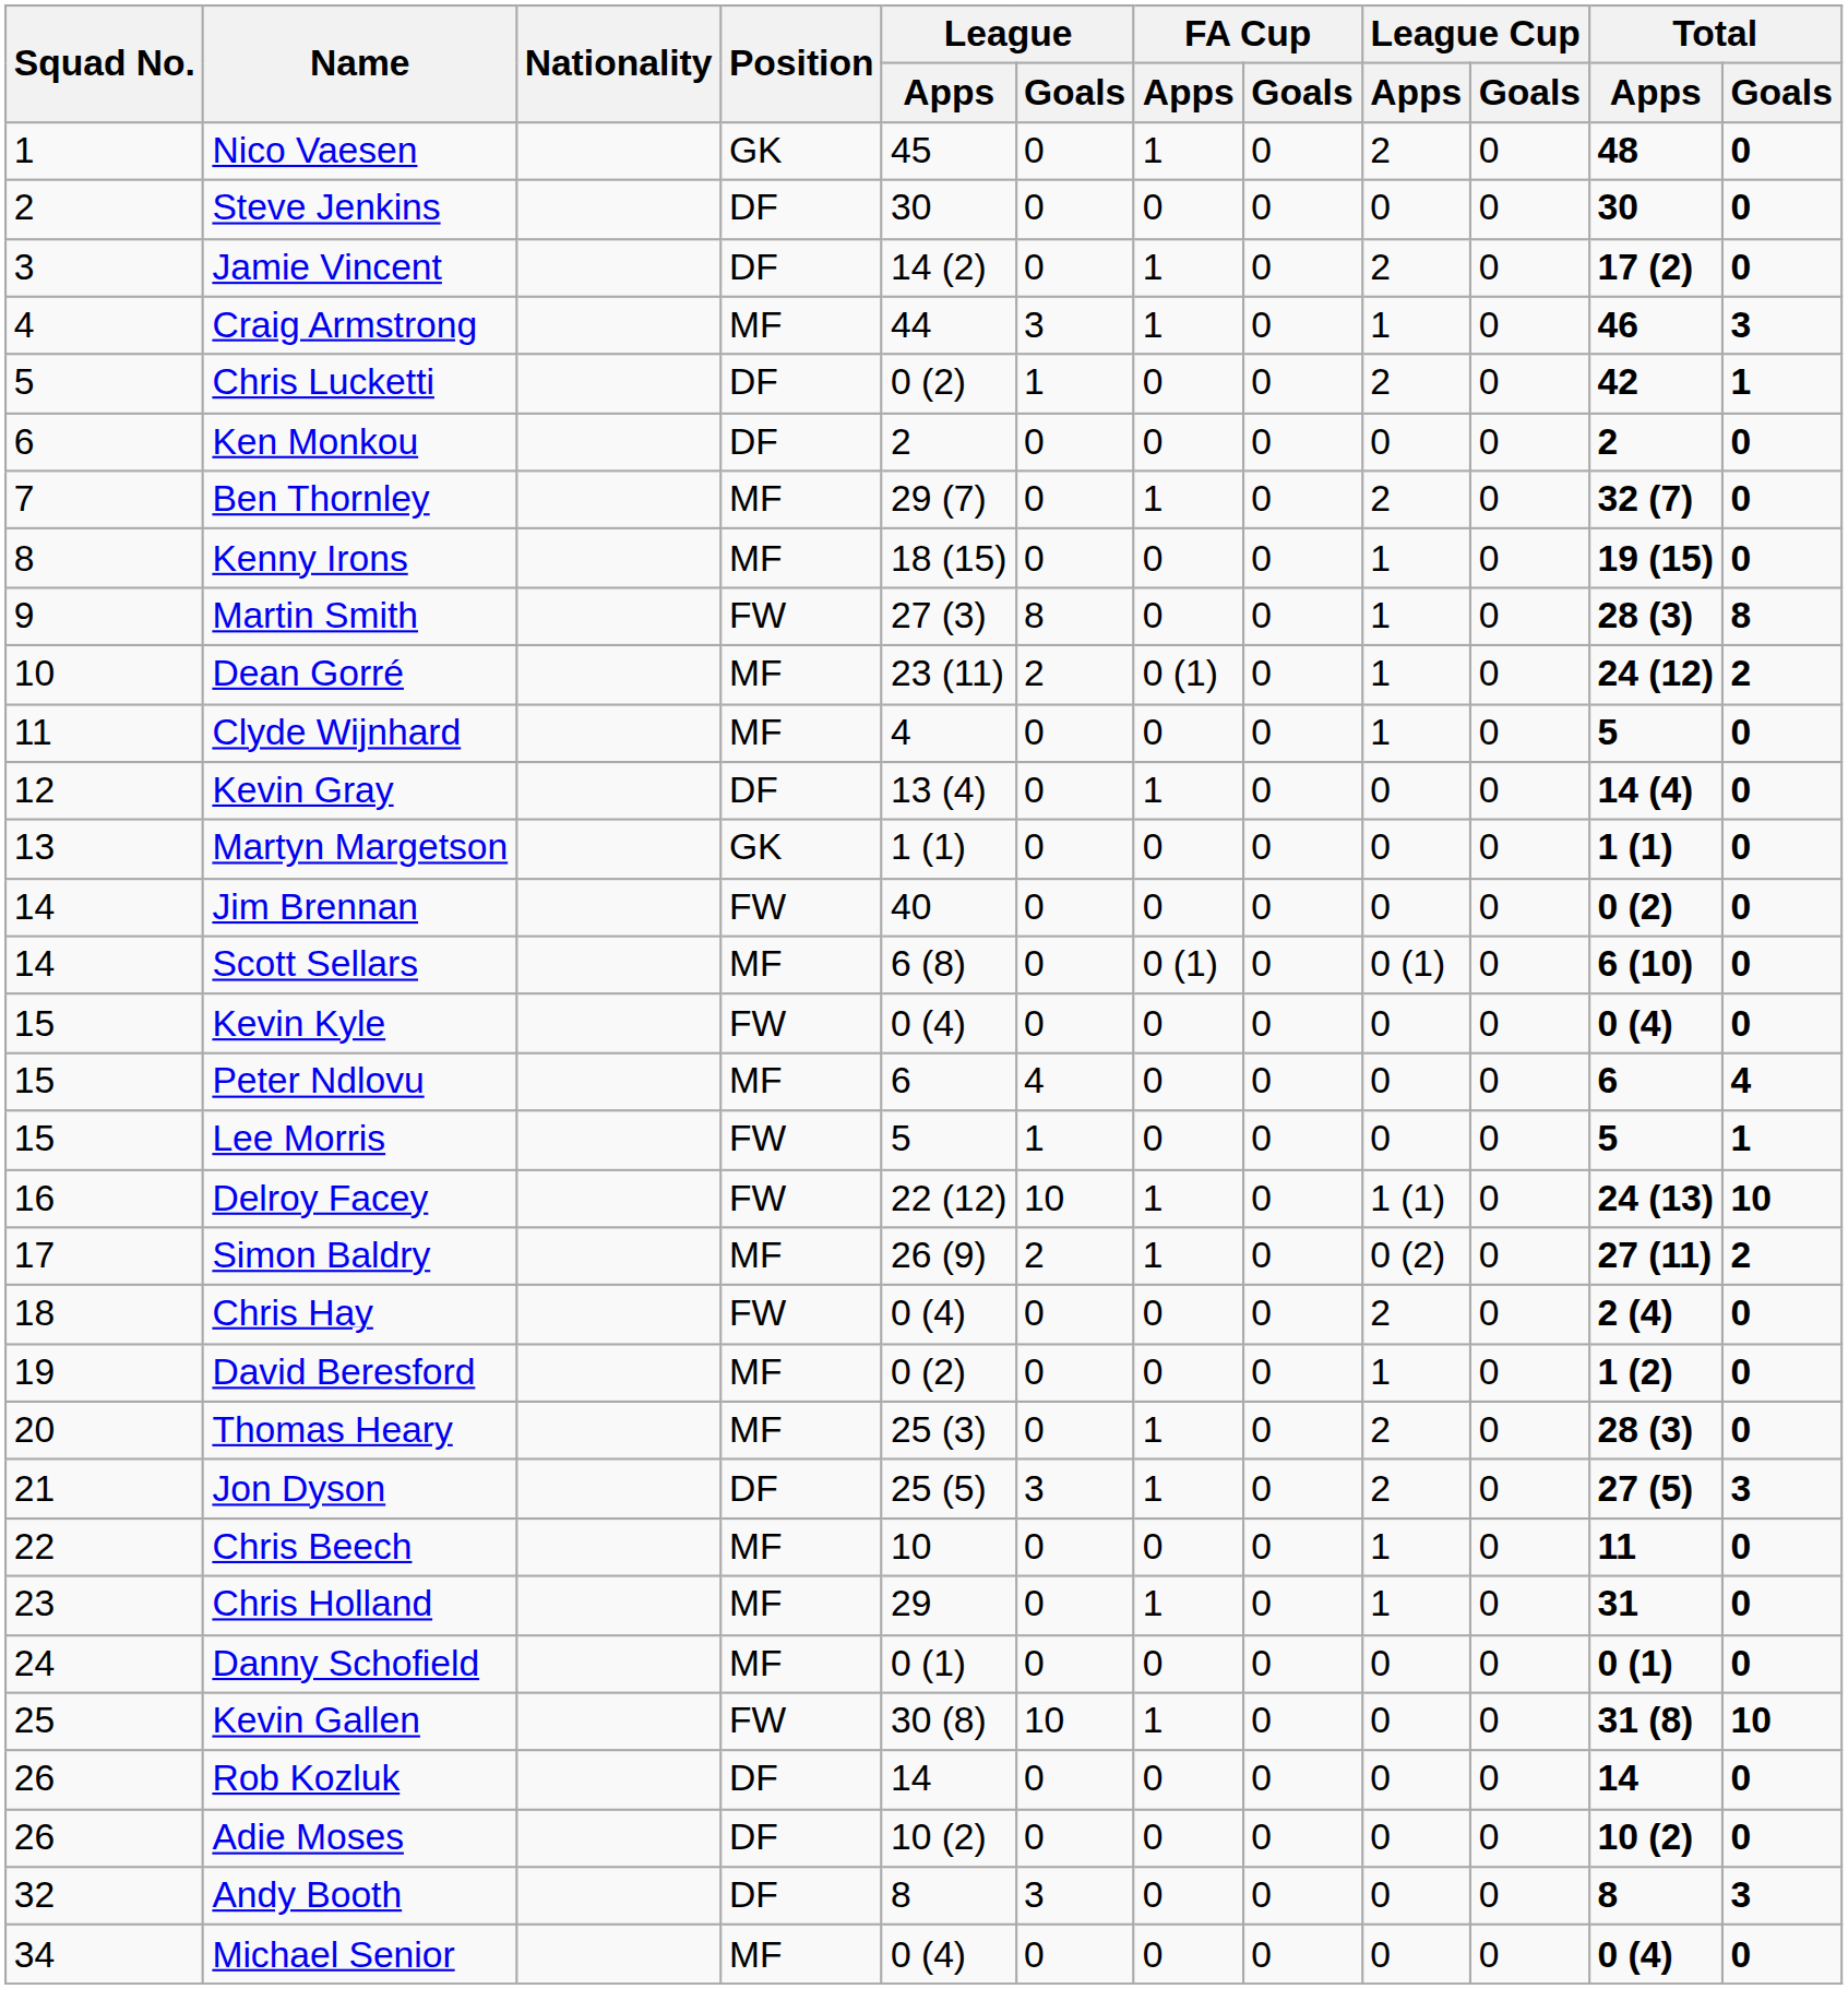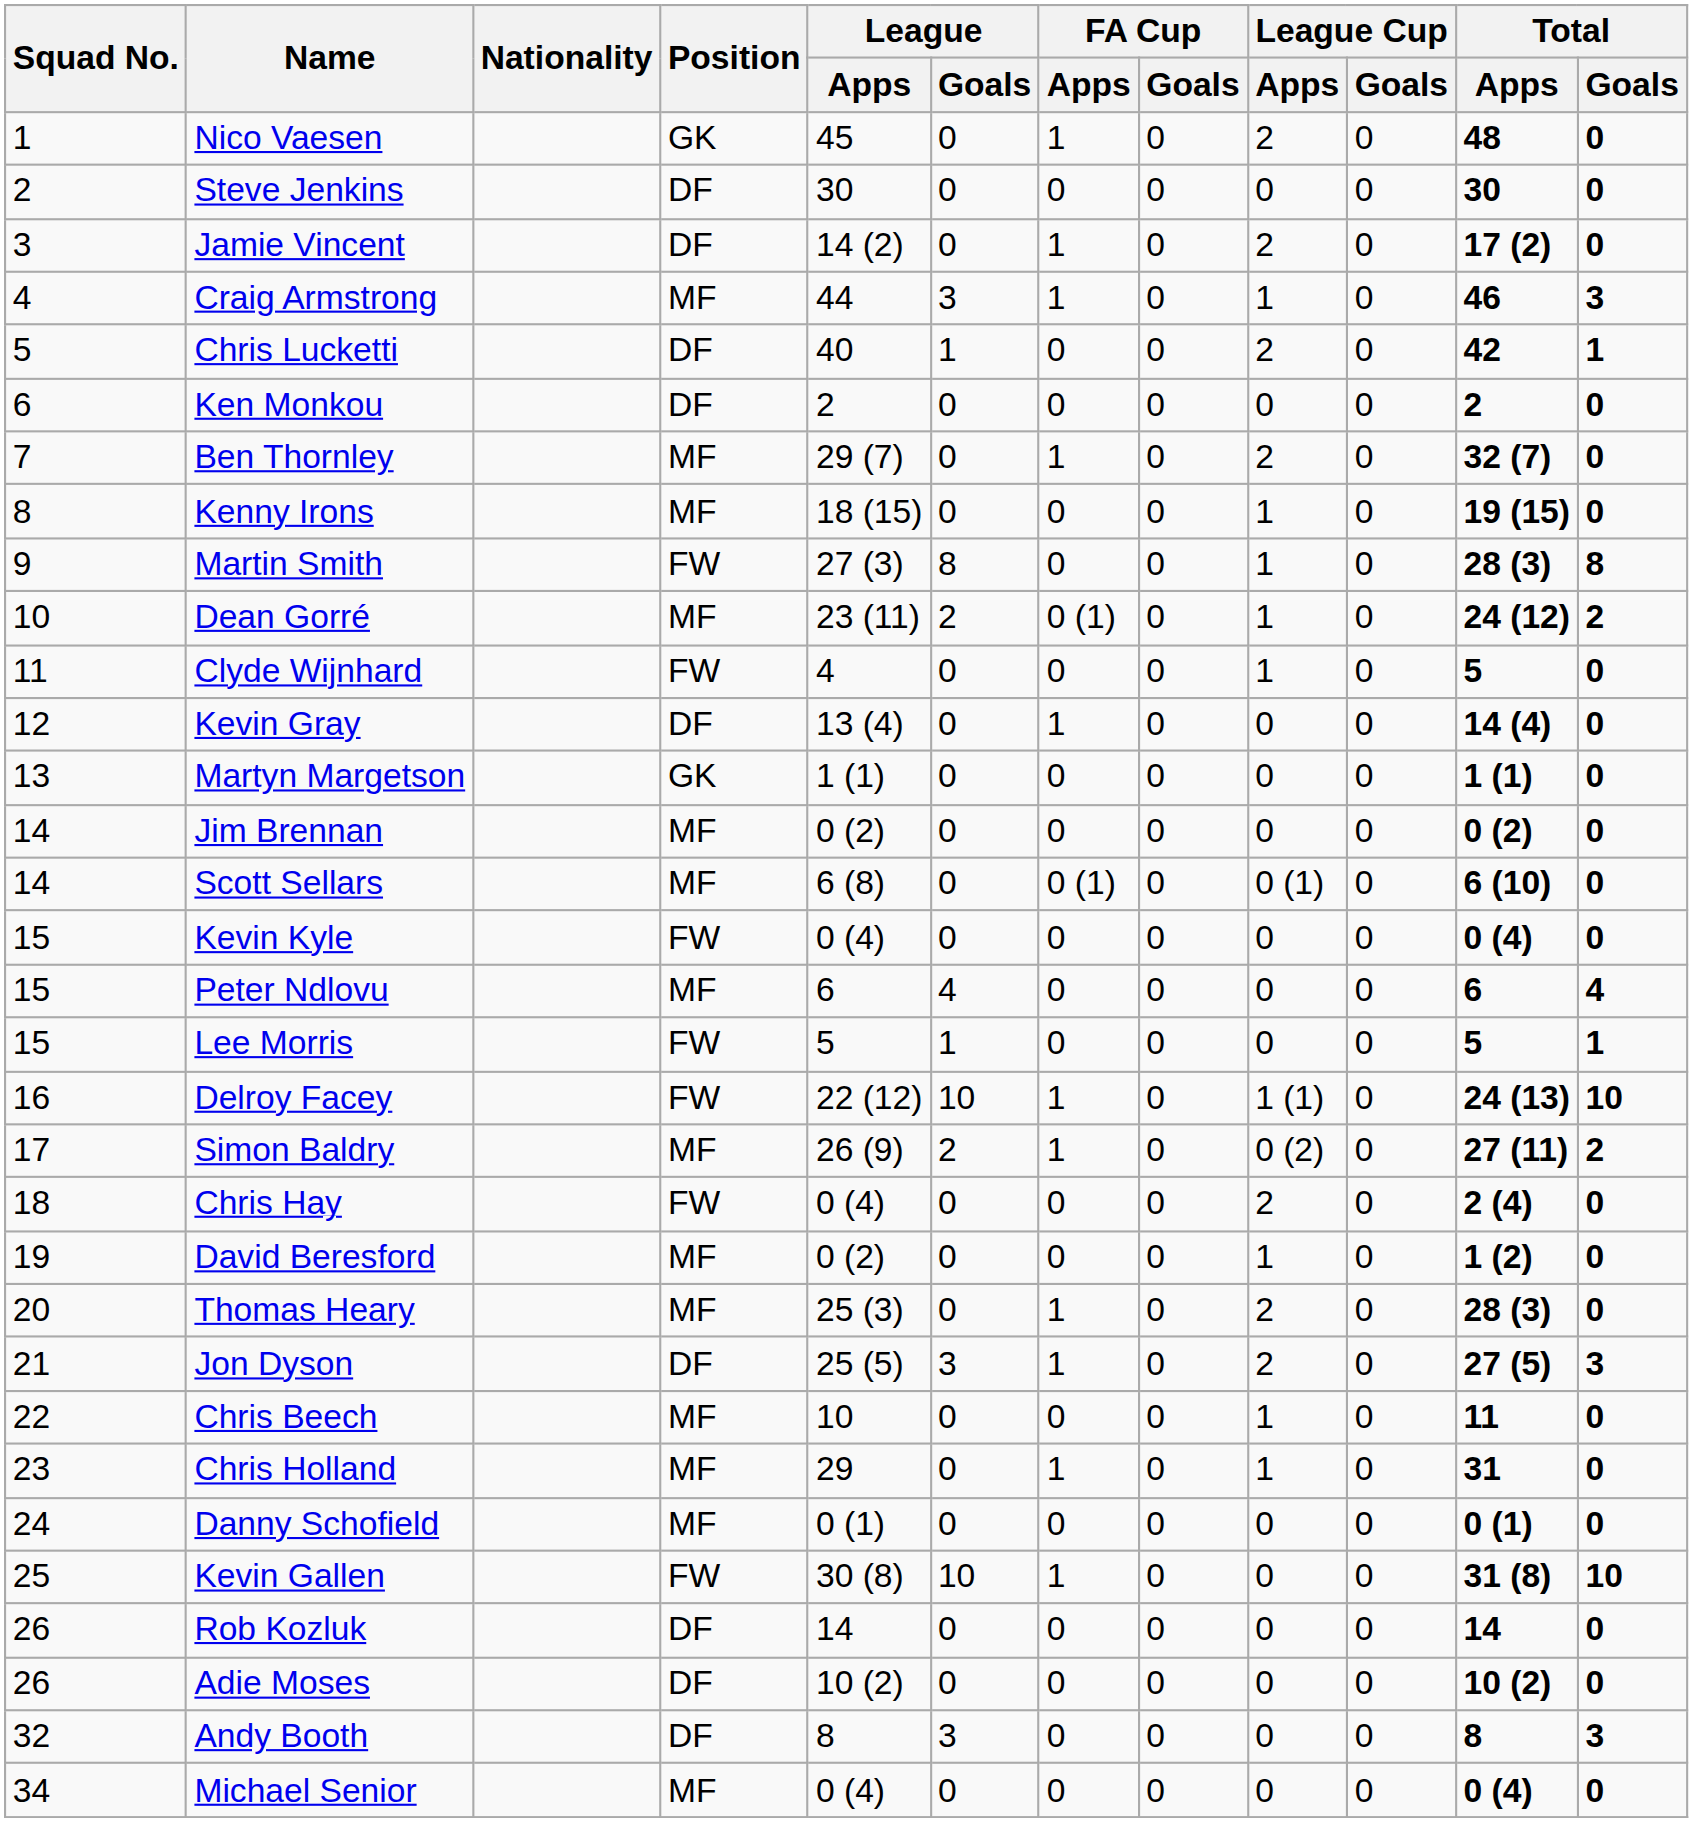Chris Lucketti | League / Apps: 0 (2) -> 40
Clyde Wijnhard | Position: MF -> FW
Jim Brennan | Position: FW -> MF
Jim Brennan | League / Apps: 40 -> 0 (2)
